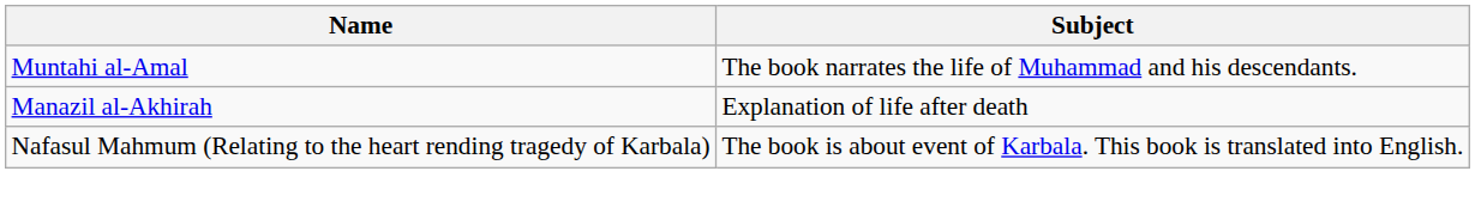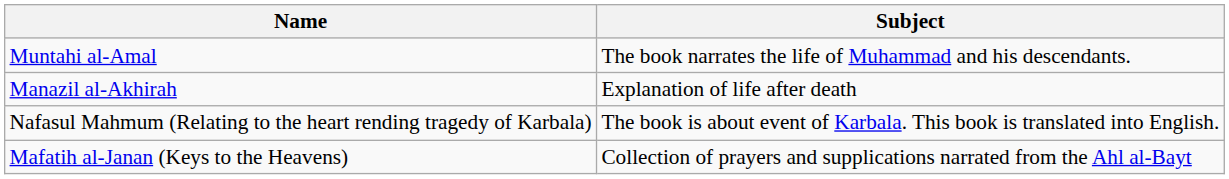+ row: Mafatih al-Janan (Keys to the Heavens) | Collection of prayers and supplications narrated from the Ahl al-Bayt
